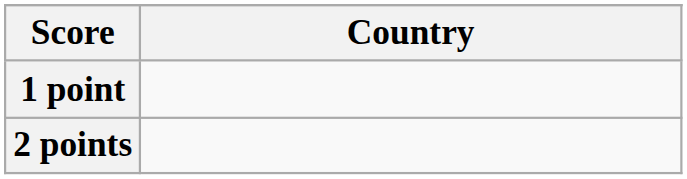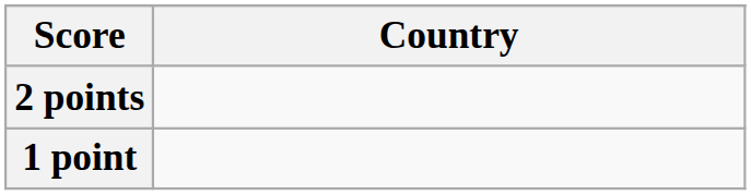rows swapped: 2 points <-> 1 point
